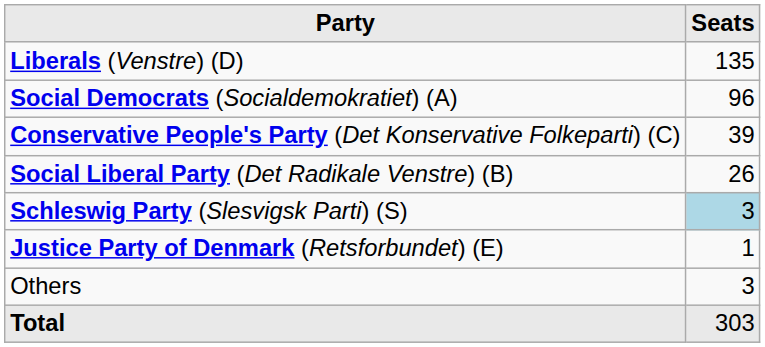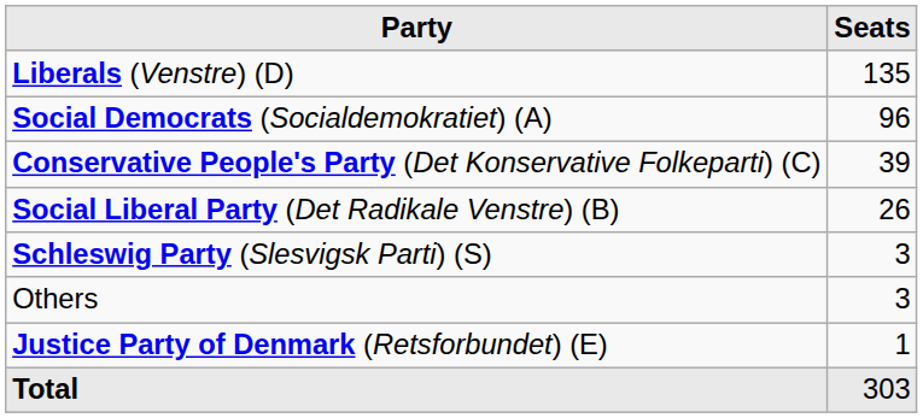Schleswig Party (Slesvigsk Parti) (S) | Seats: lightblue background -> no background
rows swapped: Justice Party of Denmark (Retsforbundet) (E) <-> Others
